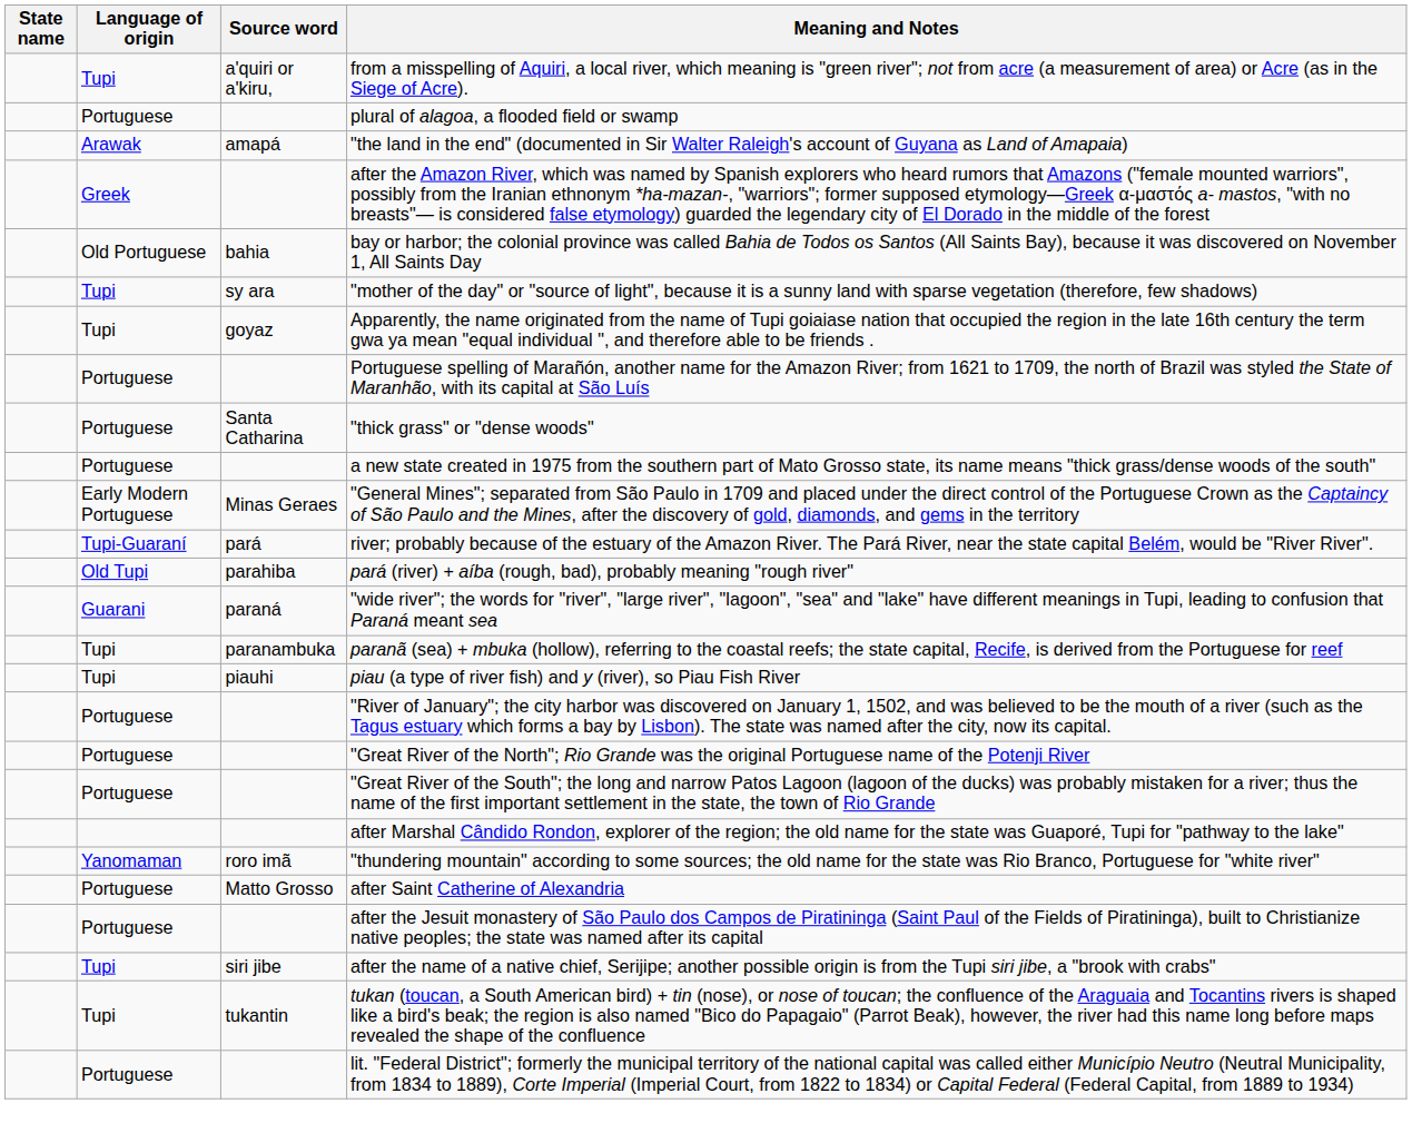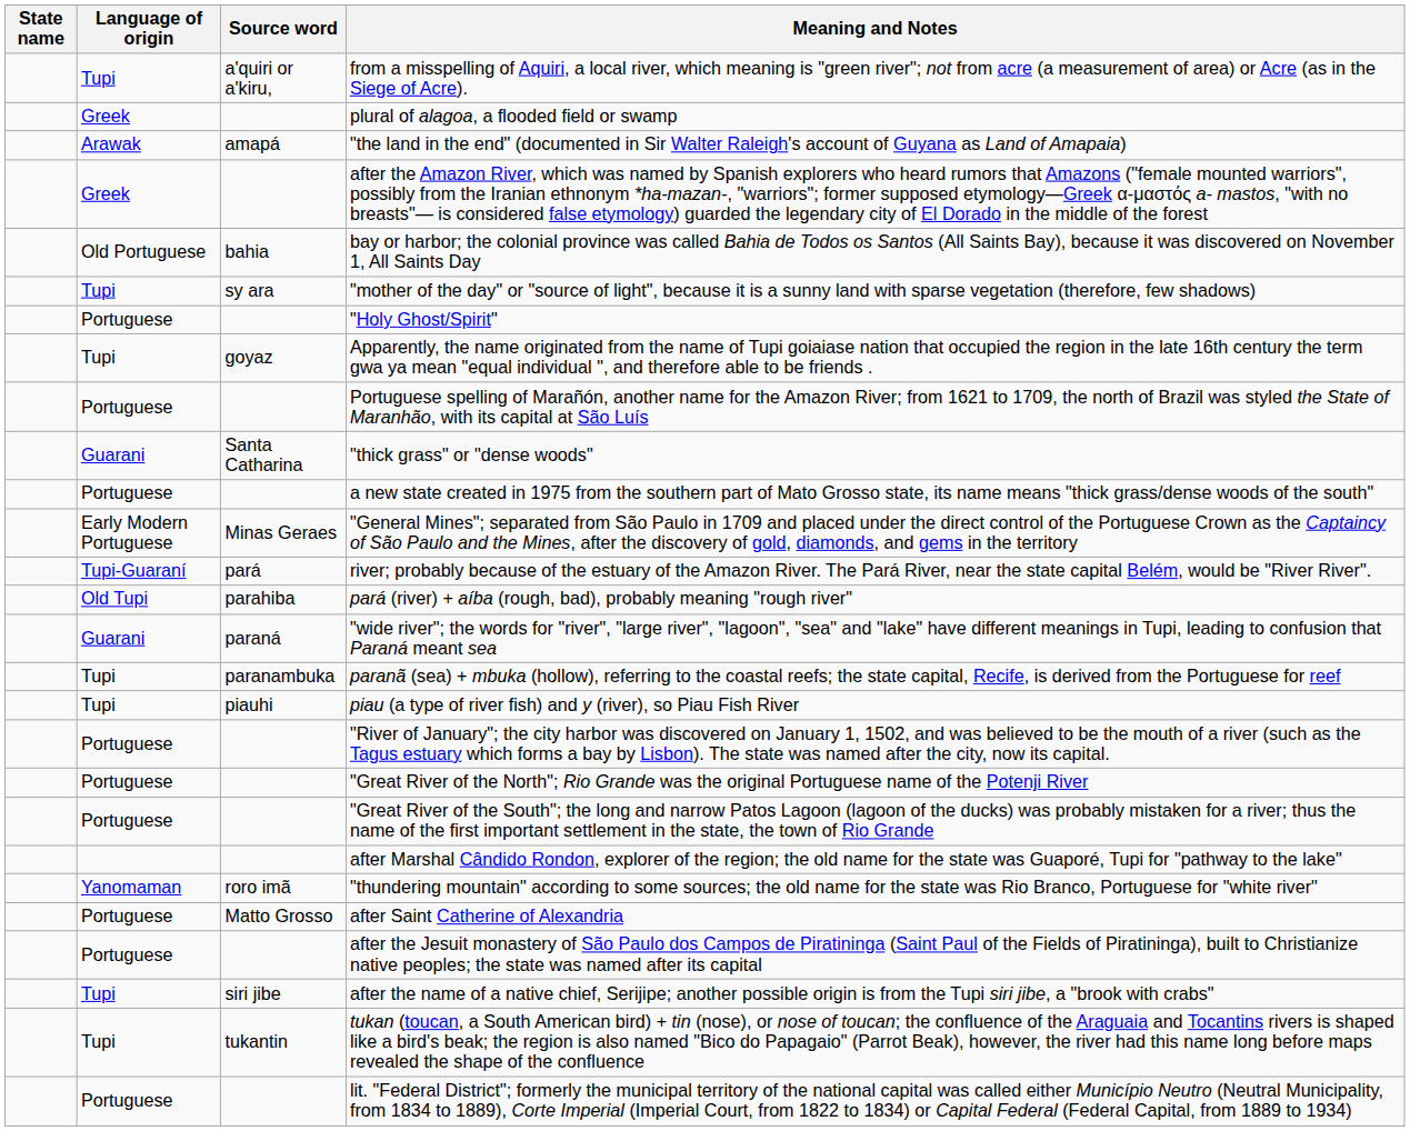plural of alagoa, a flooded field or swamp | Language of origin: Portuguese -> Greek
+ row: Portuguese | "Holy Ghost/Spirit"
"thick grass" or "dense woods" | Language of origin: Portuguese -> Guarani
